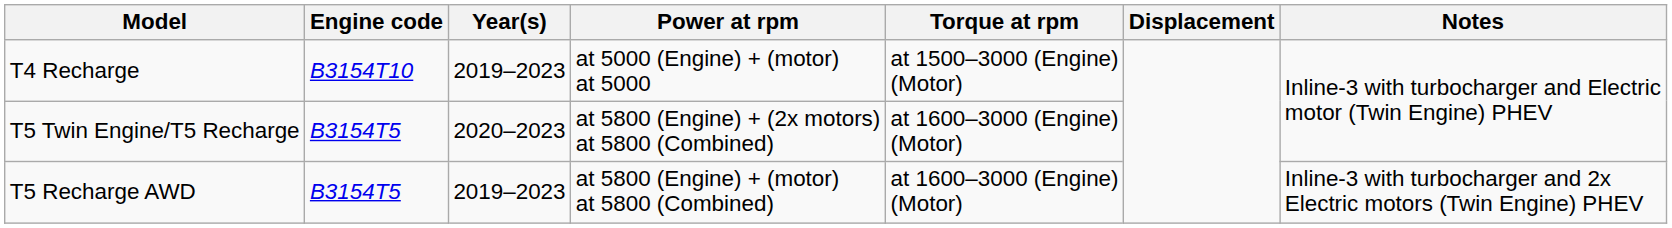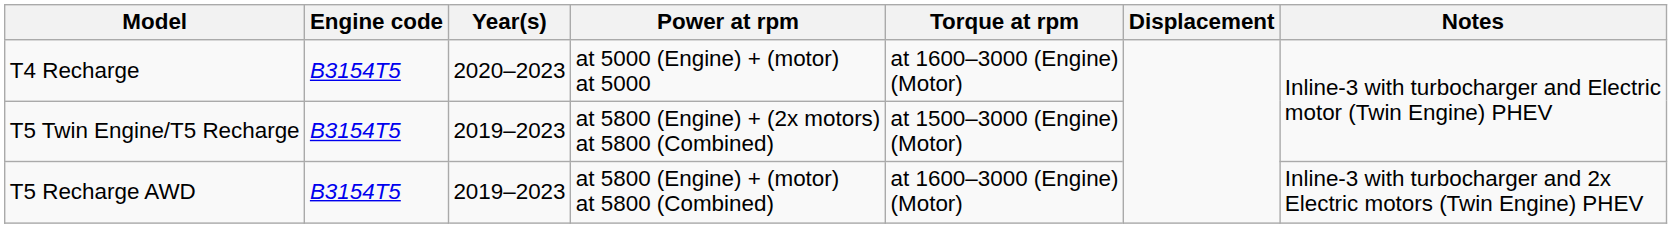T4 Recharge | Engine code: B3154T10 -> B3154T5
T4 Recharge | Year(s): 2019–2023 -> 2020–2023
T4 Recharge | Torque at rpm: at 1500–3000 (Engine) (Motor) -> at 1600–3000 (Engine) (Motor)
T5 Twin Engine/T5 Recharge | Year(s): 2020–2023 -> 2019–2023
T5 Twin Engine/T5 Recharge | Torque at rpm: at 1600–3000 (Engine) (Motor) -> at 1500–3000 (Engine) (Motor)
